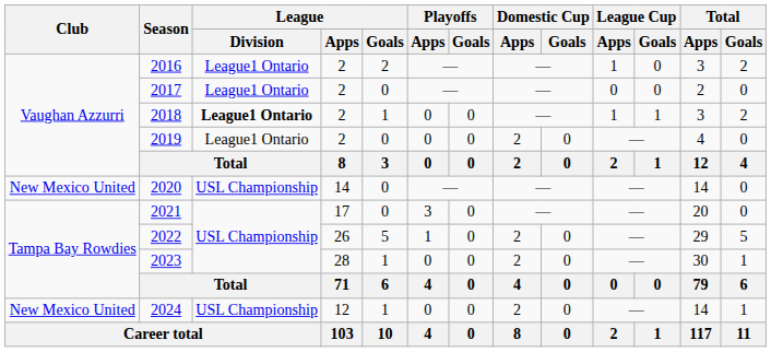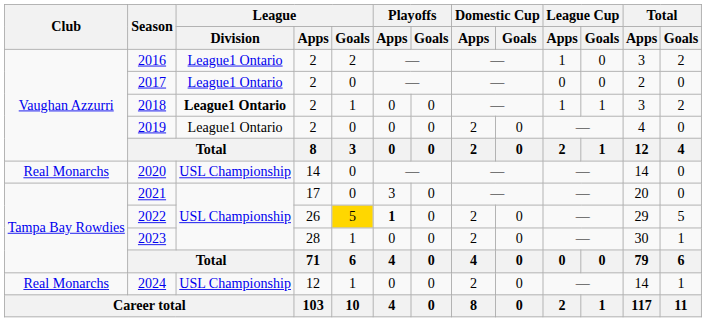2020 | Club: New Mexico United -> Real Monarchs
2022 | League / Goals: no background -> gold background
2022 | Playoffs / Apps: normal -> bold
2024 | Club: New Mexico United -> Real Monarchs
